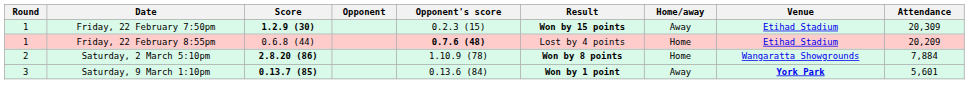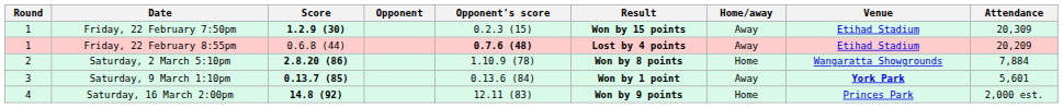Friday, 22 February 8:55pm | Result: normal -> bold
Friday, 22 February 8:55pm | Home/away: Home -> Away
+ row: 4 | Saturday, 16 March 2:00pm | 14.8 (92) | 12.11 (83) | Won by 9 points | Home | Princes Park | 2,000 est.
